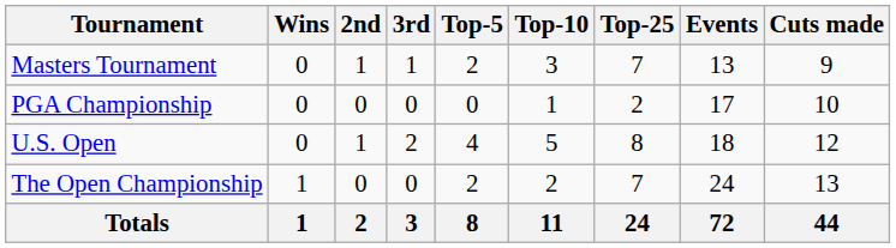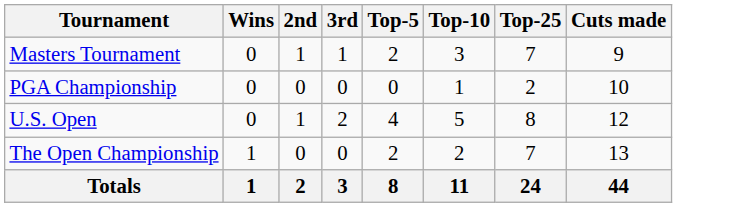- column: Events | 13 | 17 | 18 | 24 | 72
